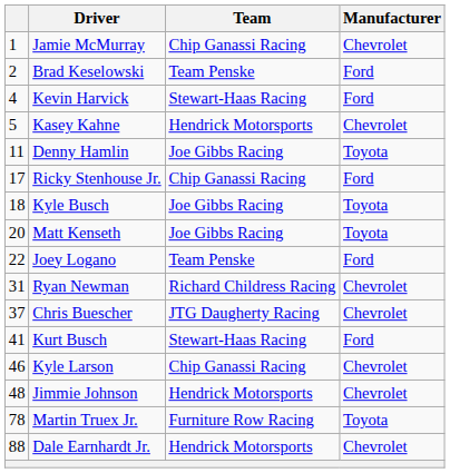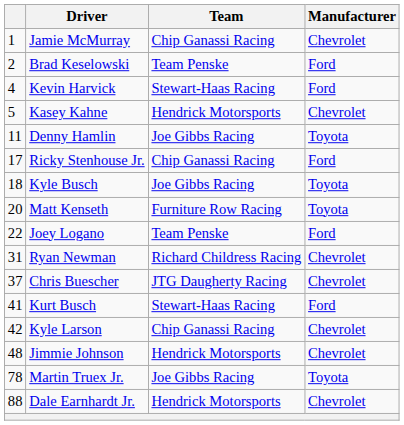Matt Kenseth | Team: Joe Gibbs Racing -> Furniture Row Racing
Kyle Larson | column 1: 46 -> 42
Martin Truex Jr. | Team: Furniture Row Racing -> Joe Gibbs Racing
